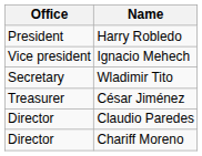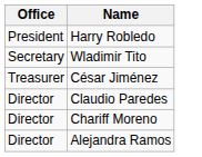- row: Vice president | Ignacio Mehech
+ row: Director | Alejandra Ramos
